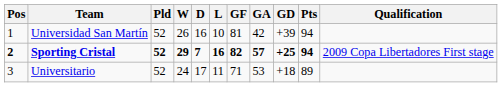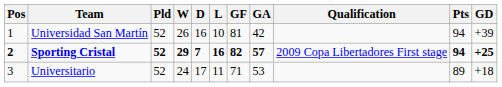columns swapped: GD <-> Qualification
